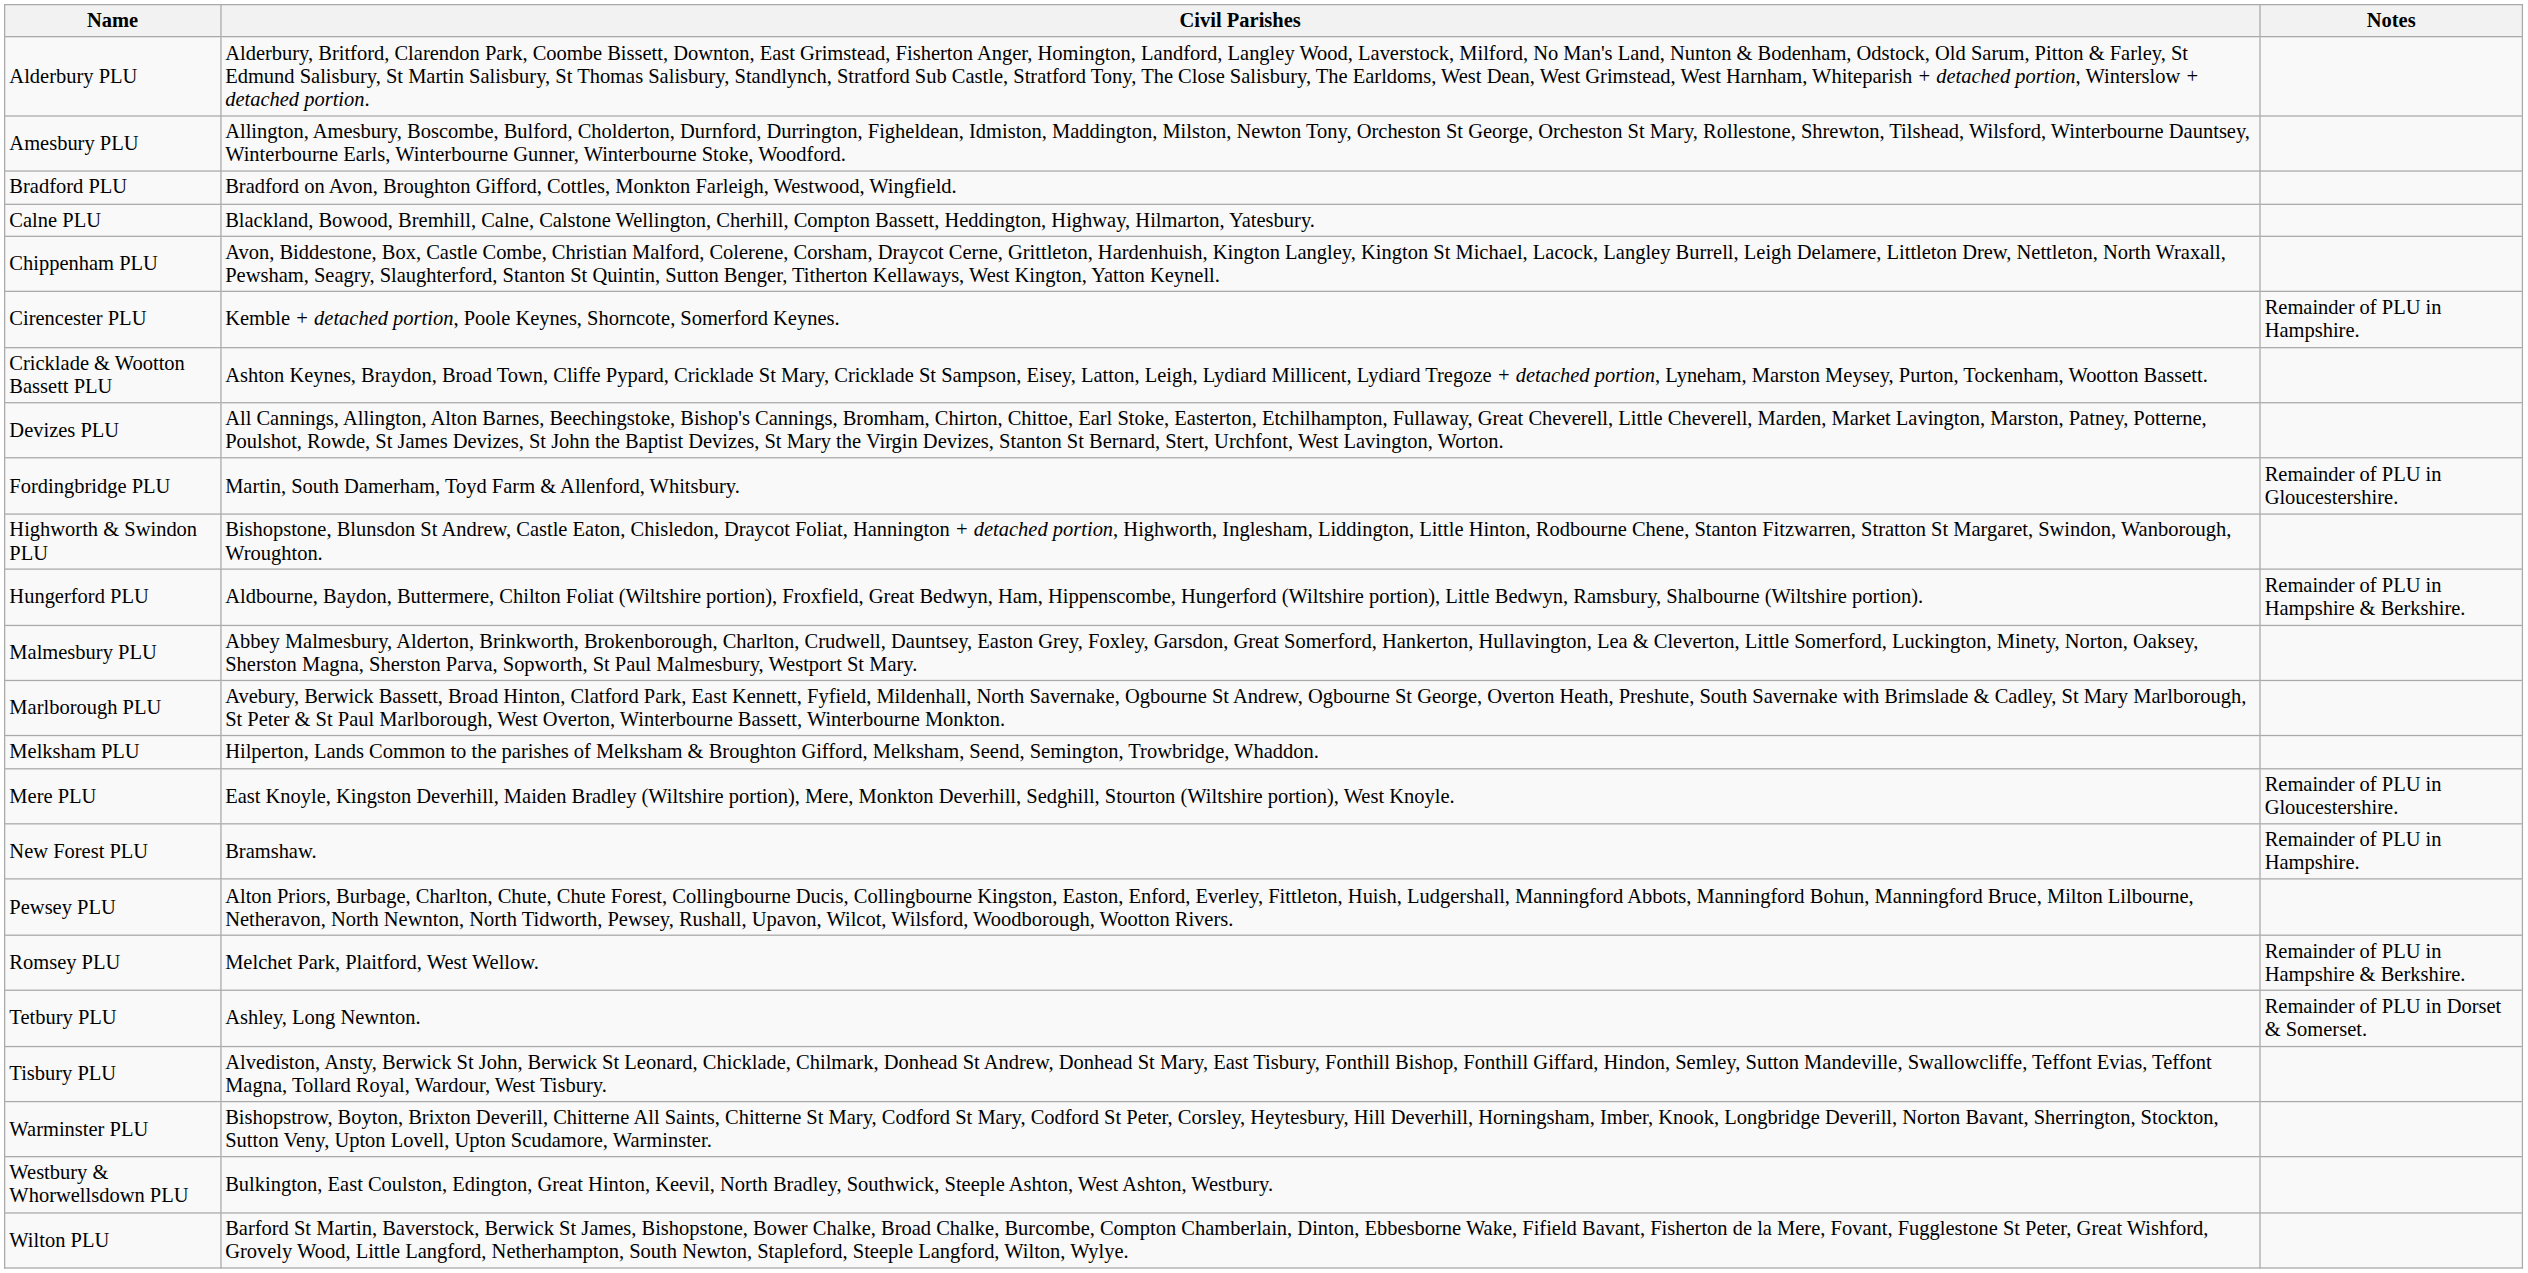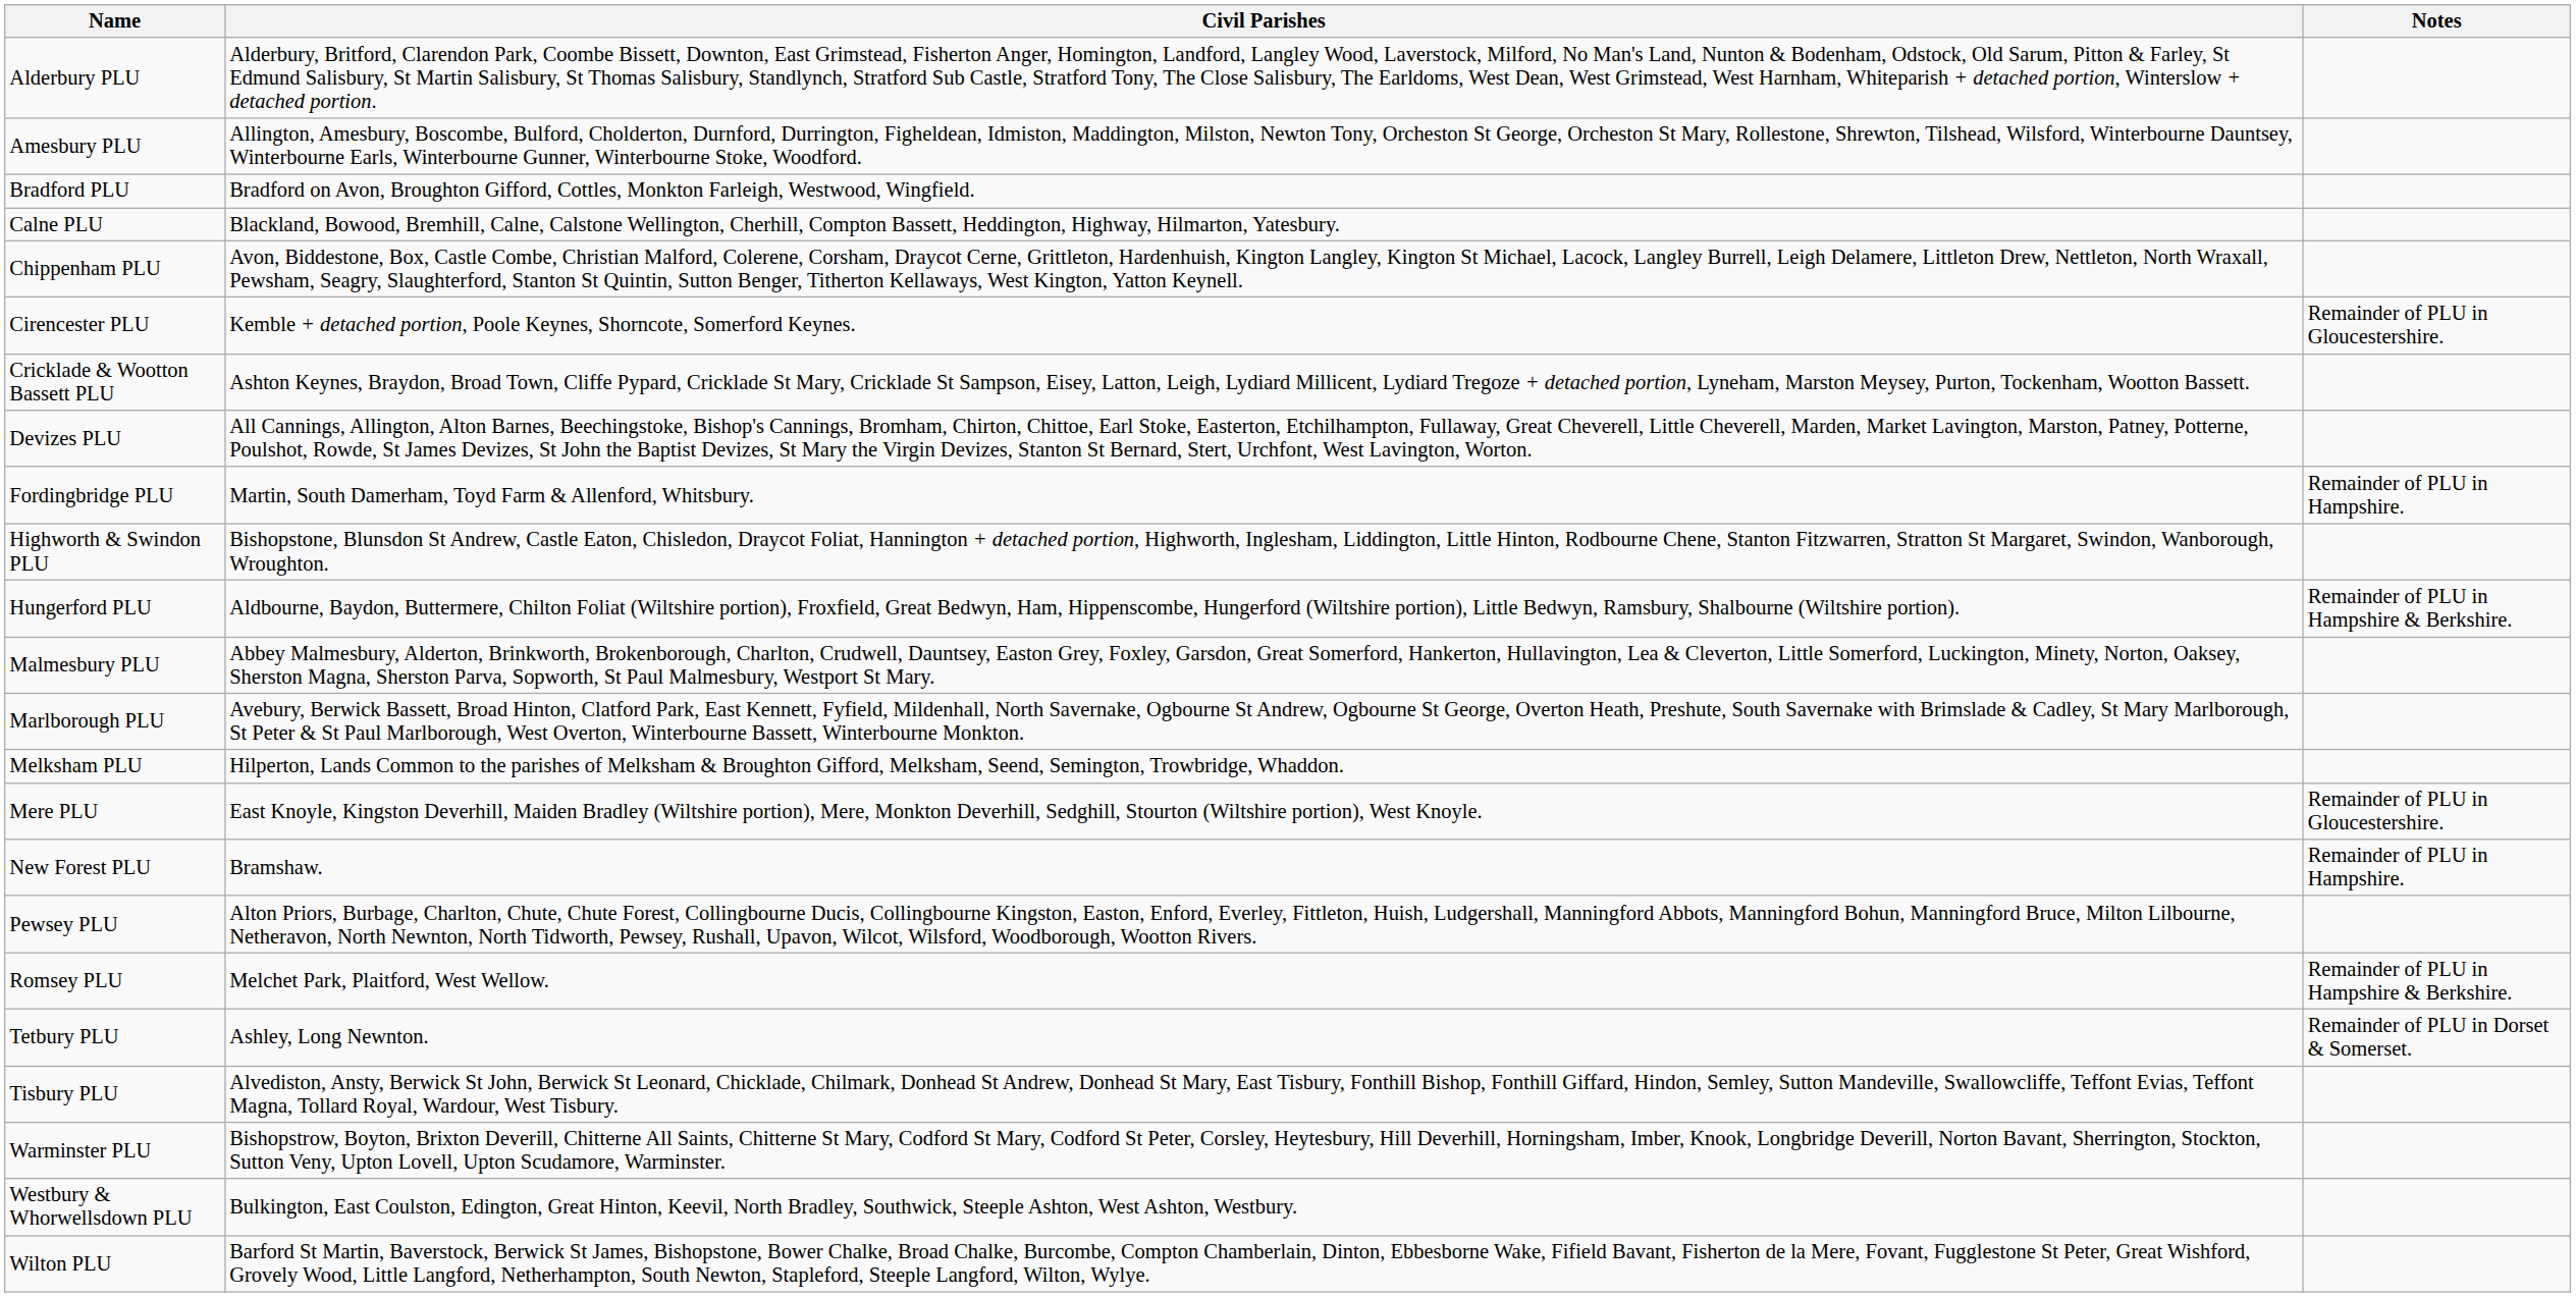Cirencester PLU | Notes: Remainder of PLU in Hampshire. -> Remainder of PLU in Gloucestershire.
Fordingbridge PLU | Notes: Remainder of PLU in Gloucestershire. -> Remainder of PLU in Hampshire.
